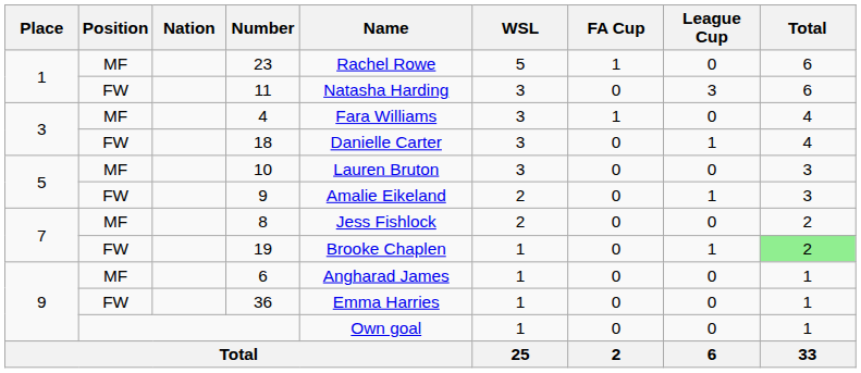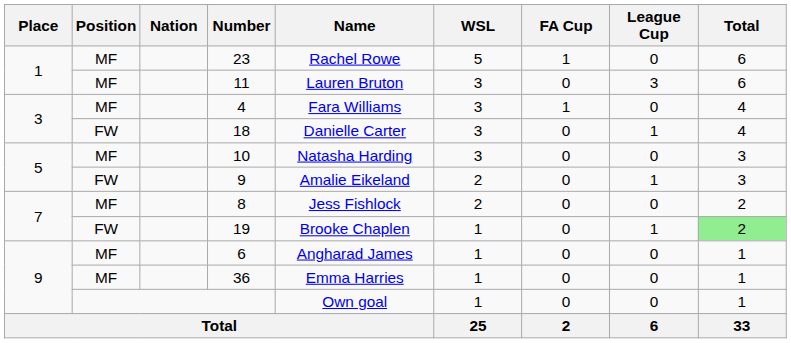11 | Position: FW -> MF
11 | Name: Natasha Harding -> Lauren Bruton
10 | Name: Lauren Bruton -> Natasha Harding
36 | Position: FW -> MF
